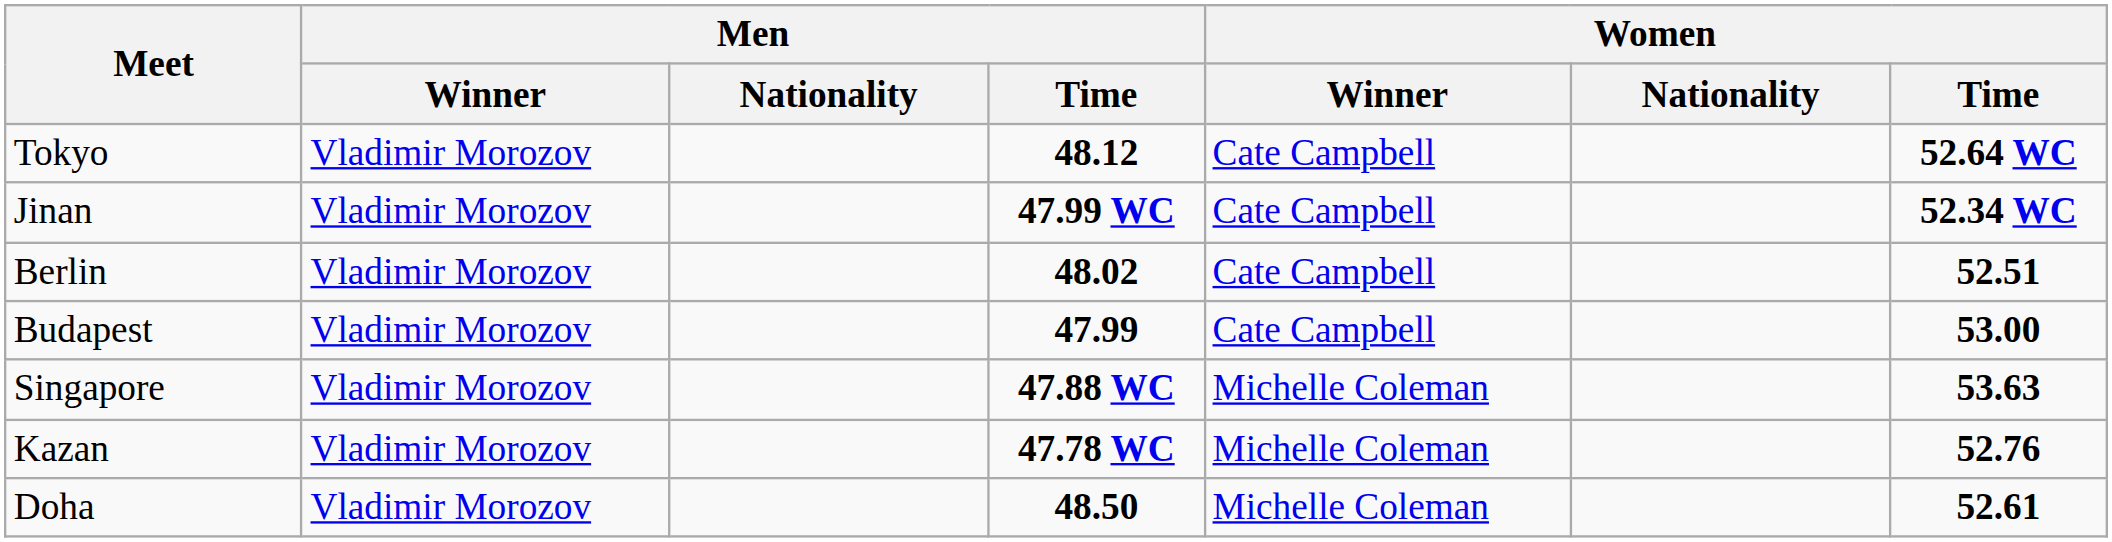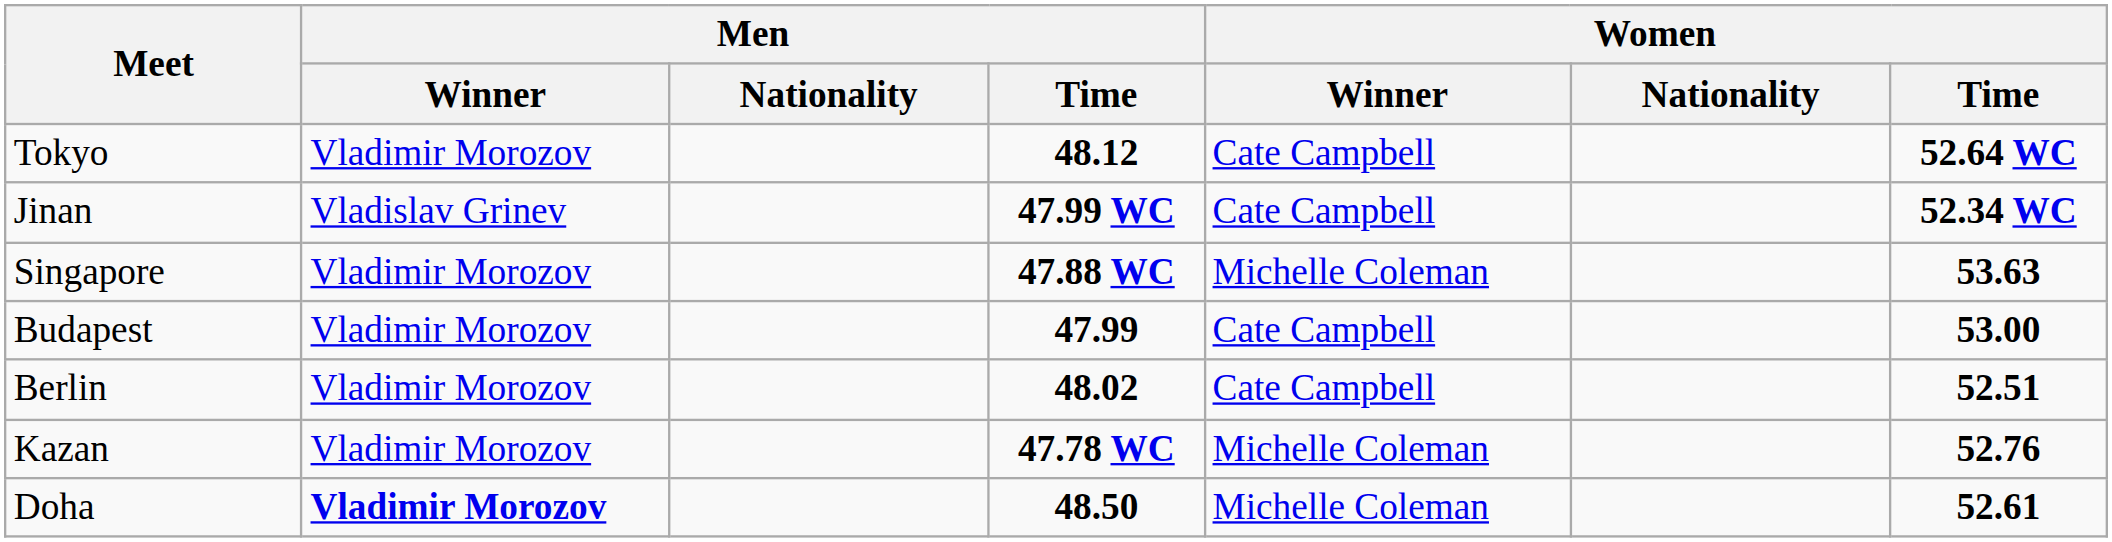Jinan | Men / Winner: Vladimir Morozov -> Vladislav Grinev
rows swapped: Singapore <-> Berlin
Doha | Men / Winner: normal -> bold
